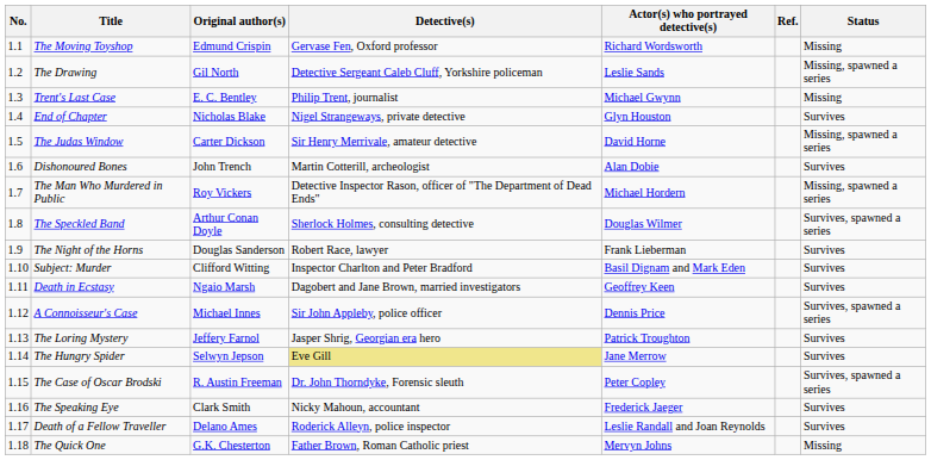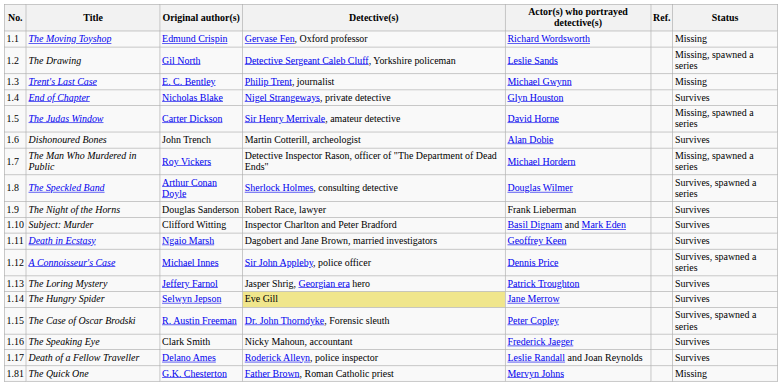The Quick One | No.: 1.18 -> 1.81
